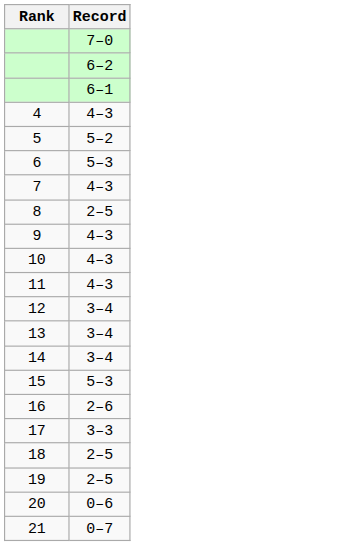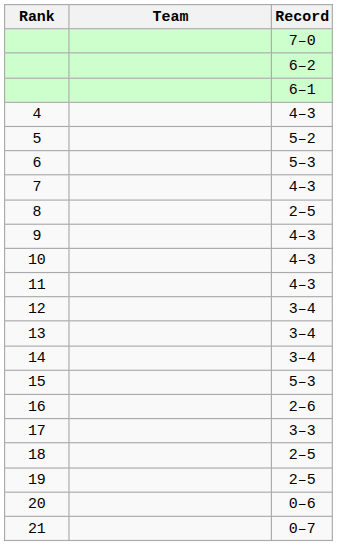+ column: Team
